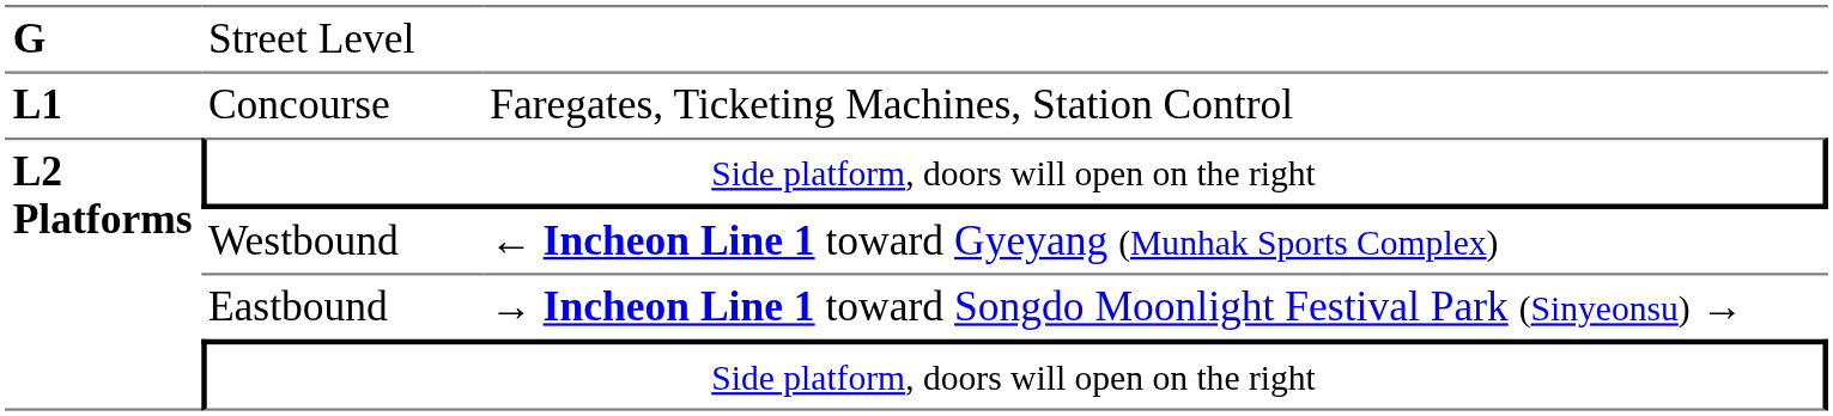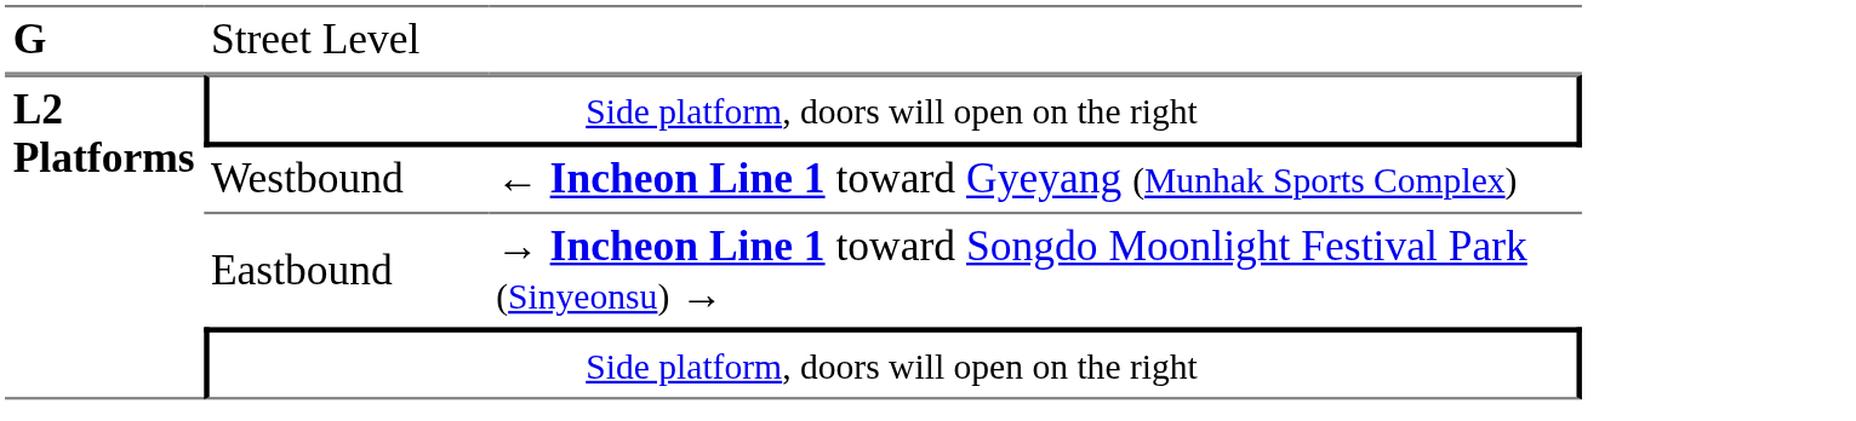- row: L1 | Concourse | Faregates, Ticketing Machines, Station Control
